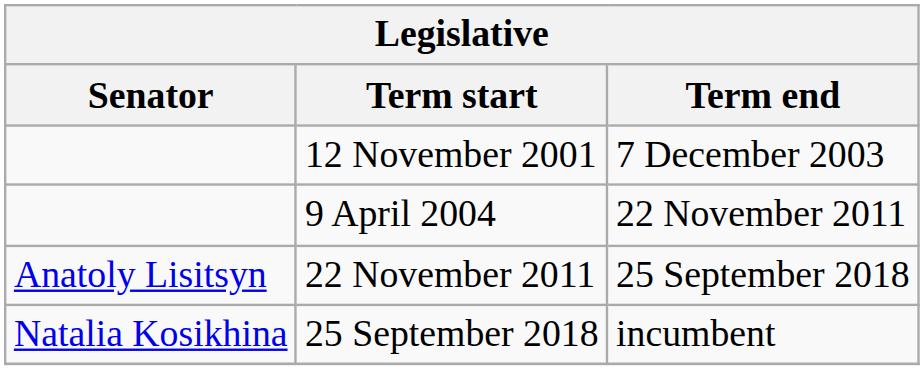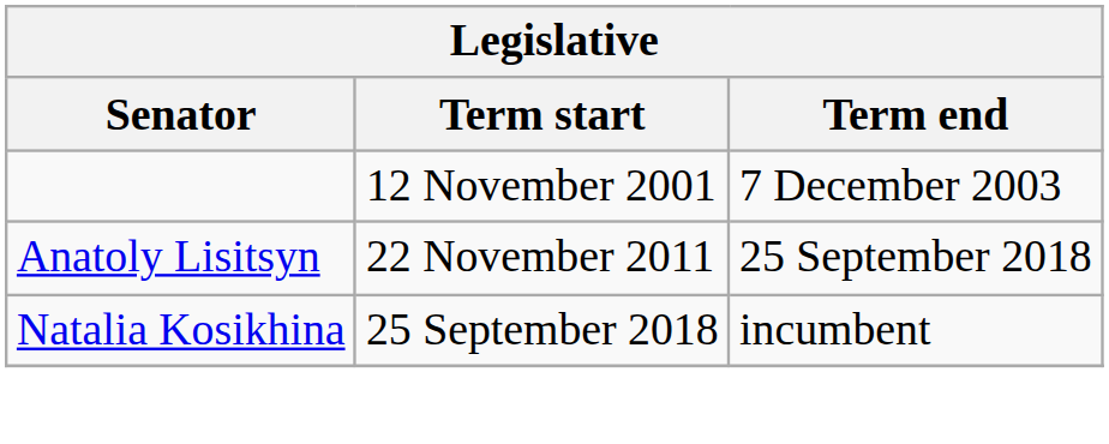- row: 9 April 2004 | 22 November 2011
